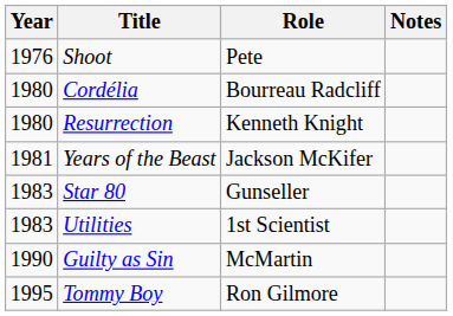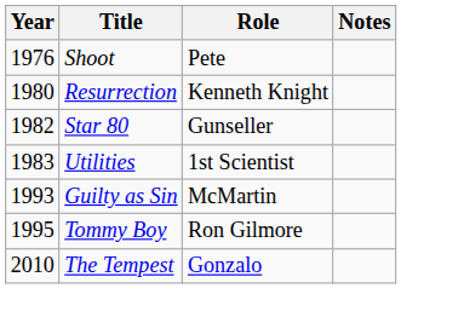- row: 1980 | Cordélia | Bourreau Radcliff
- row: 1981 | Years of the Beast | Jackson McKifer
Star 80 | Year: 1983 -> 1982
Guilty as Sin | Year: 1990 -> 1993
+ row: 2010 | The Tempest | Gonzalo
